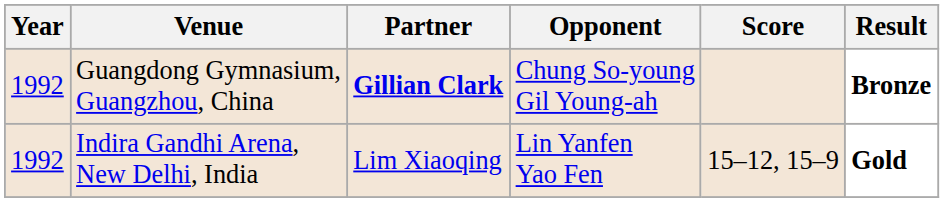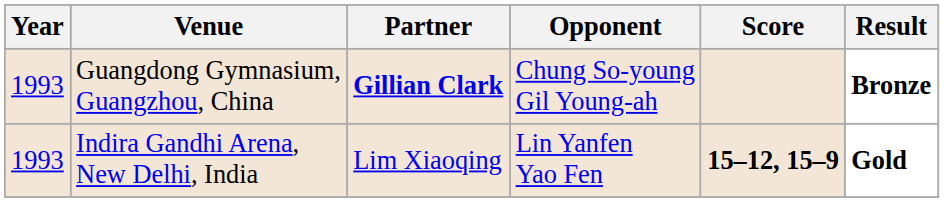Guangdong Gymnasium, Guangzhou, China | Year: 1992 -> 1993
Indira Gandhi Arena, New Delhi, India | Year: 1992 -> 1993
Indira Gandhi Arena, New Delhi, India | Score: normal -> bold
